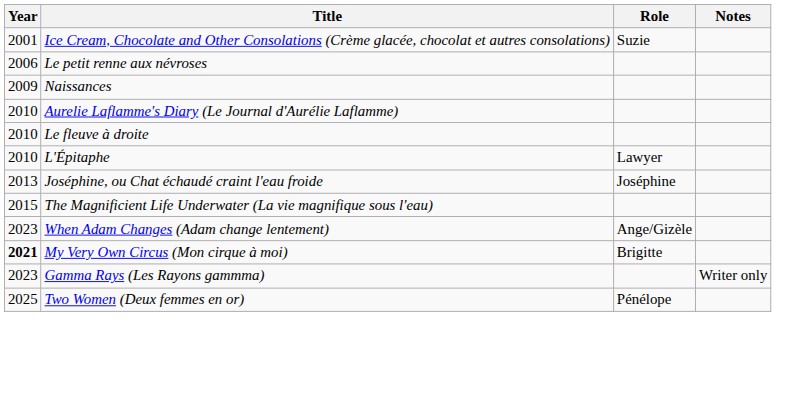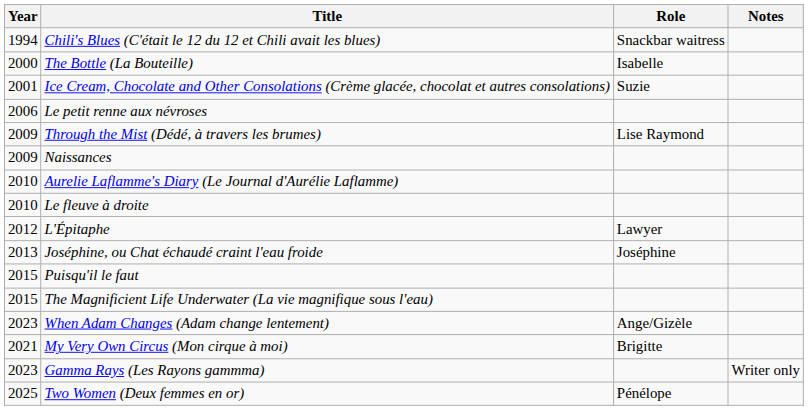+ row: 1994 | Chili's Blues (C'était le 12 du 12 et Chili avait les blues) | Snackbar waitress
+ row: 2000 | The Bottle (La Bouteille) | Isabelle
+ row: 2009 | Through the Mist (Dédé, à travers les brumes) | Lise Raymond
L'Épitaphe | Year: 2010 -> 2012
+ row: 2015 | Puisqu'il le faut
My Very Own Circus (Mon cirque à moi) | Year: bold -> normal
